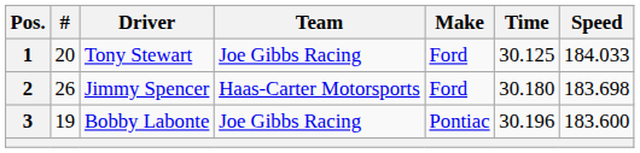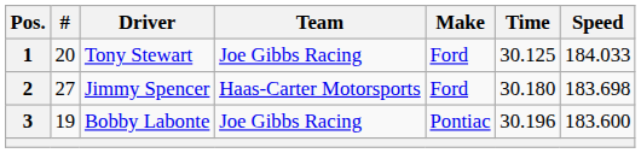2 | #: 26 -> 27
